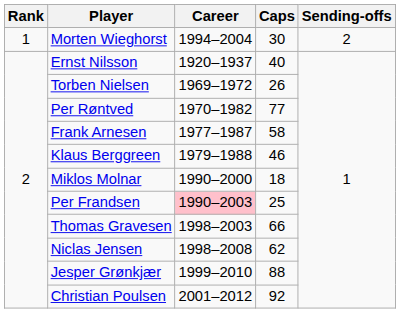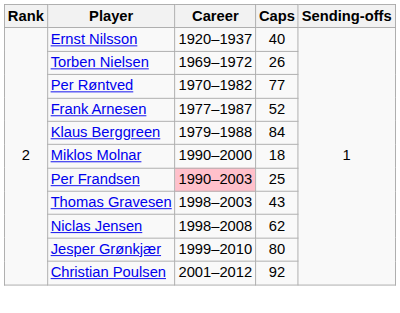- row: 1 | Morten Wieghorst | 1994–2004 | 30 | 2
Frank Arnesen | Caps: 58 -> 52
Klaus Berggreen | Caps: 46 -> 84
Thomas Gravesen | Caps: 66 -> 43
Jesper Grønkjær | Caps: 88 -> 80
